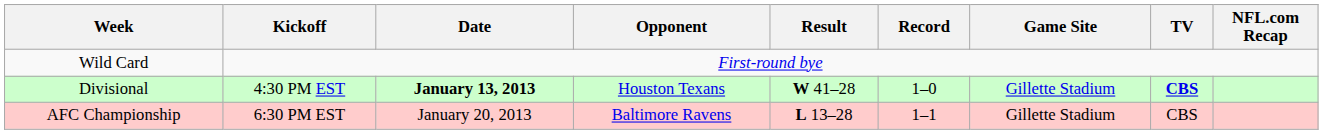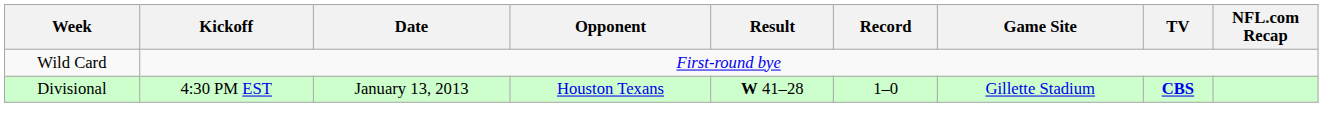Divisional | Date: bold -> normal
- row: AFC Championship | 6:30 PM EST | January 20, 2013 | Baltimore Ravens | L 13–28 | 1–1 | Gillette Stadium | CBS
